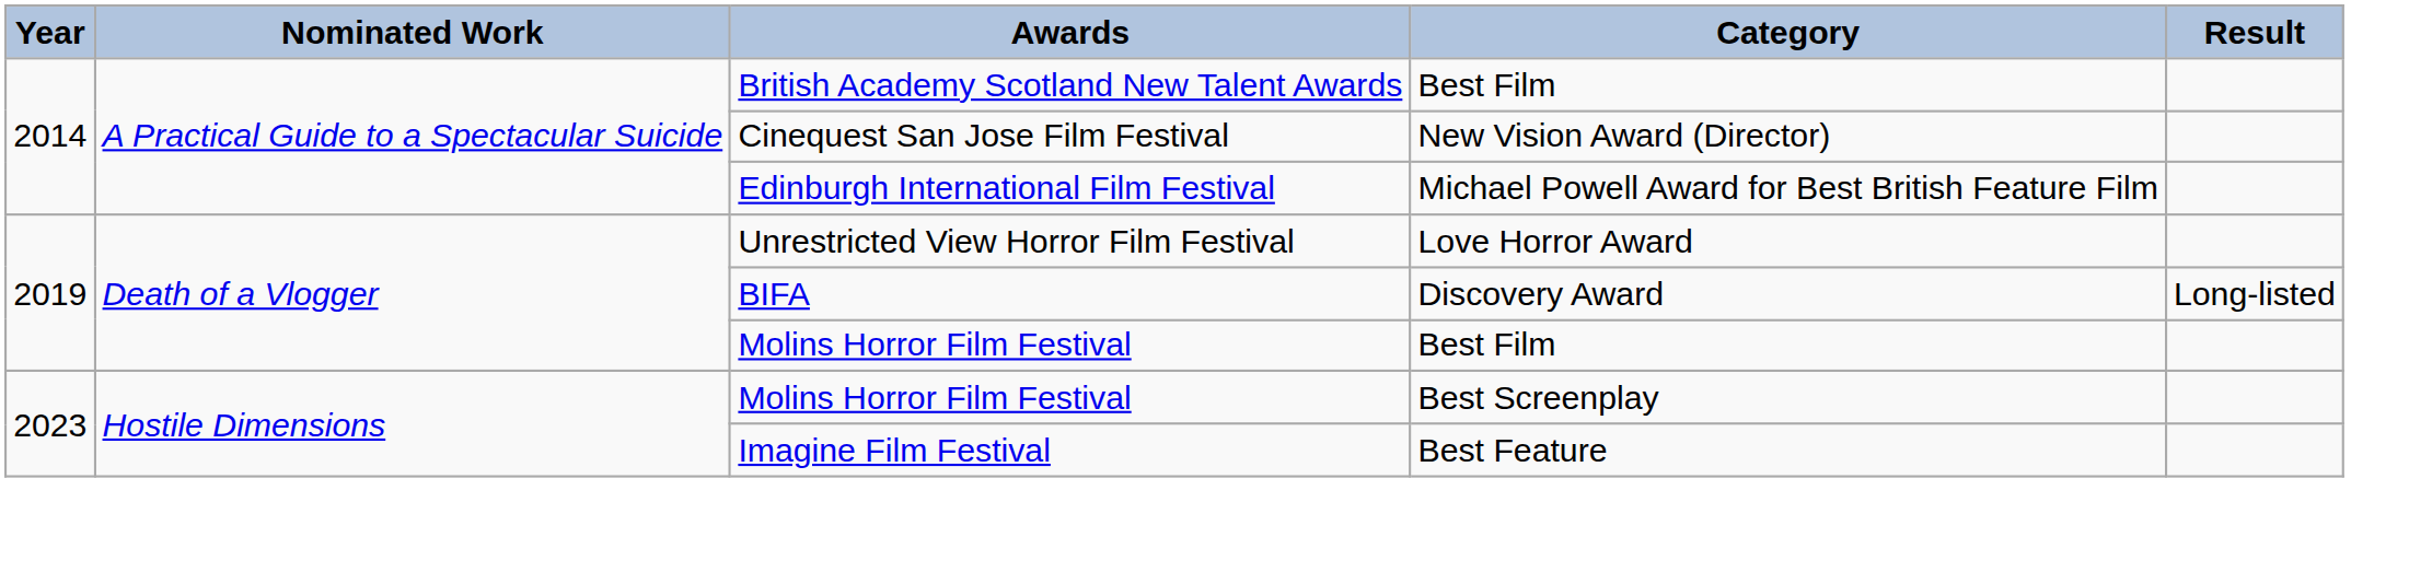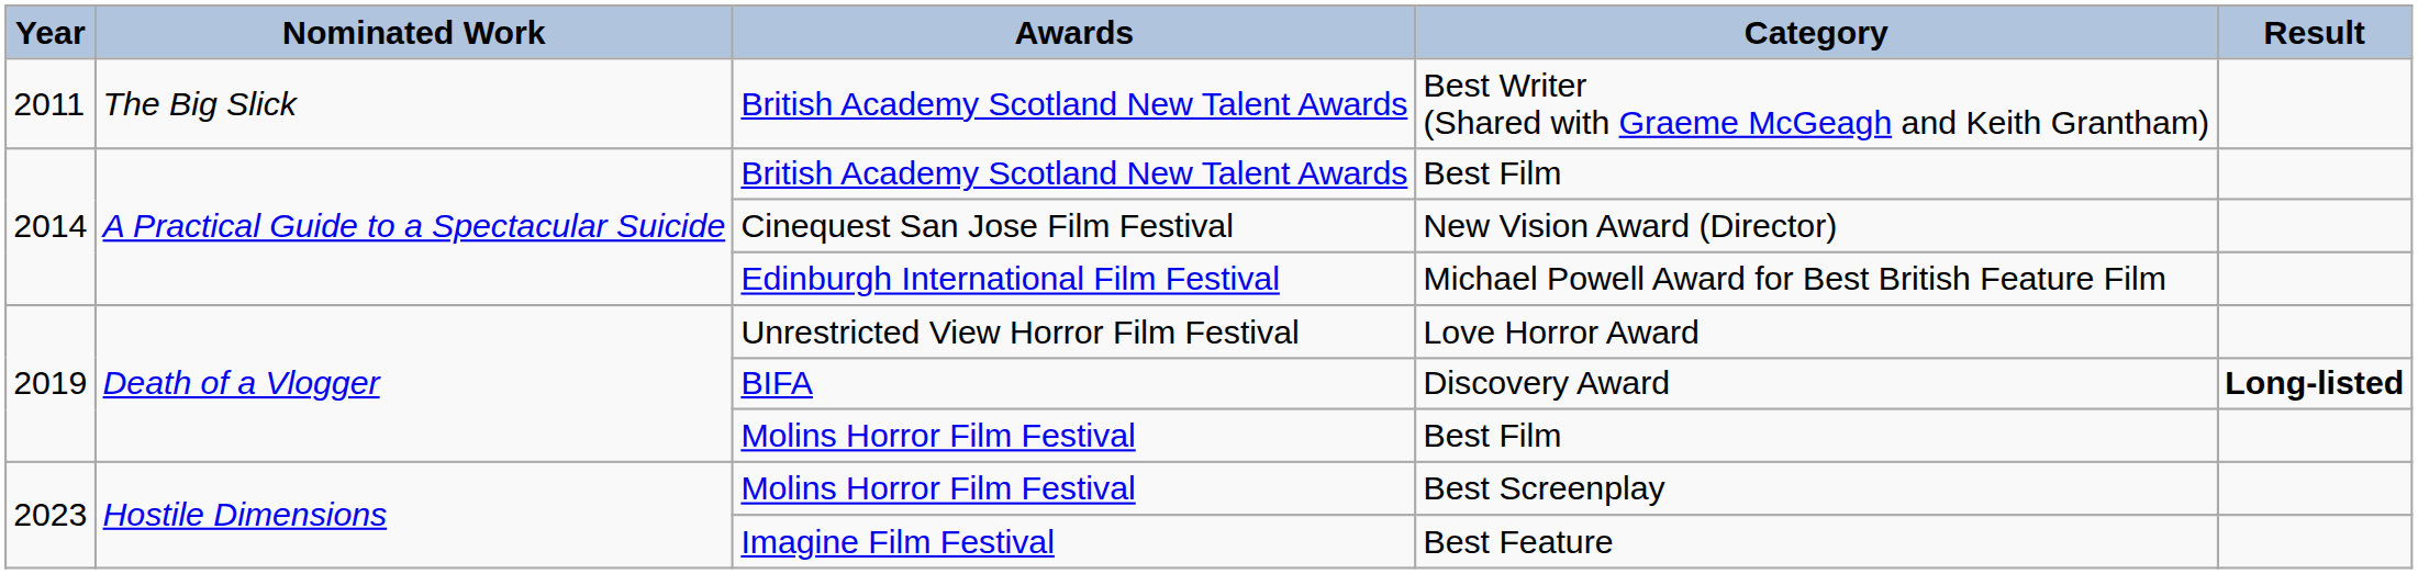+ row: 2011 | The Big Slick | British Academy Scotland New Talent Awards | Best Writer (Shared with Graeme McGeagh and Keith Grantham)
Discovery Award | Result: normal -> bold
